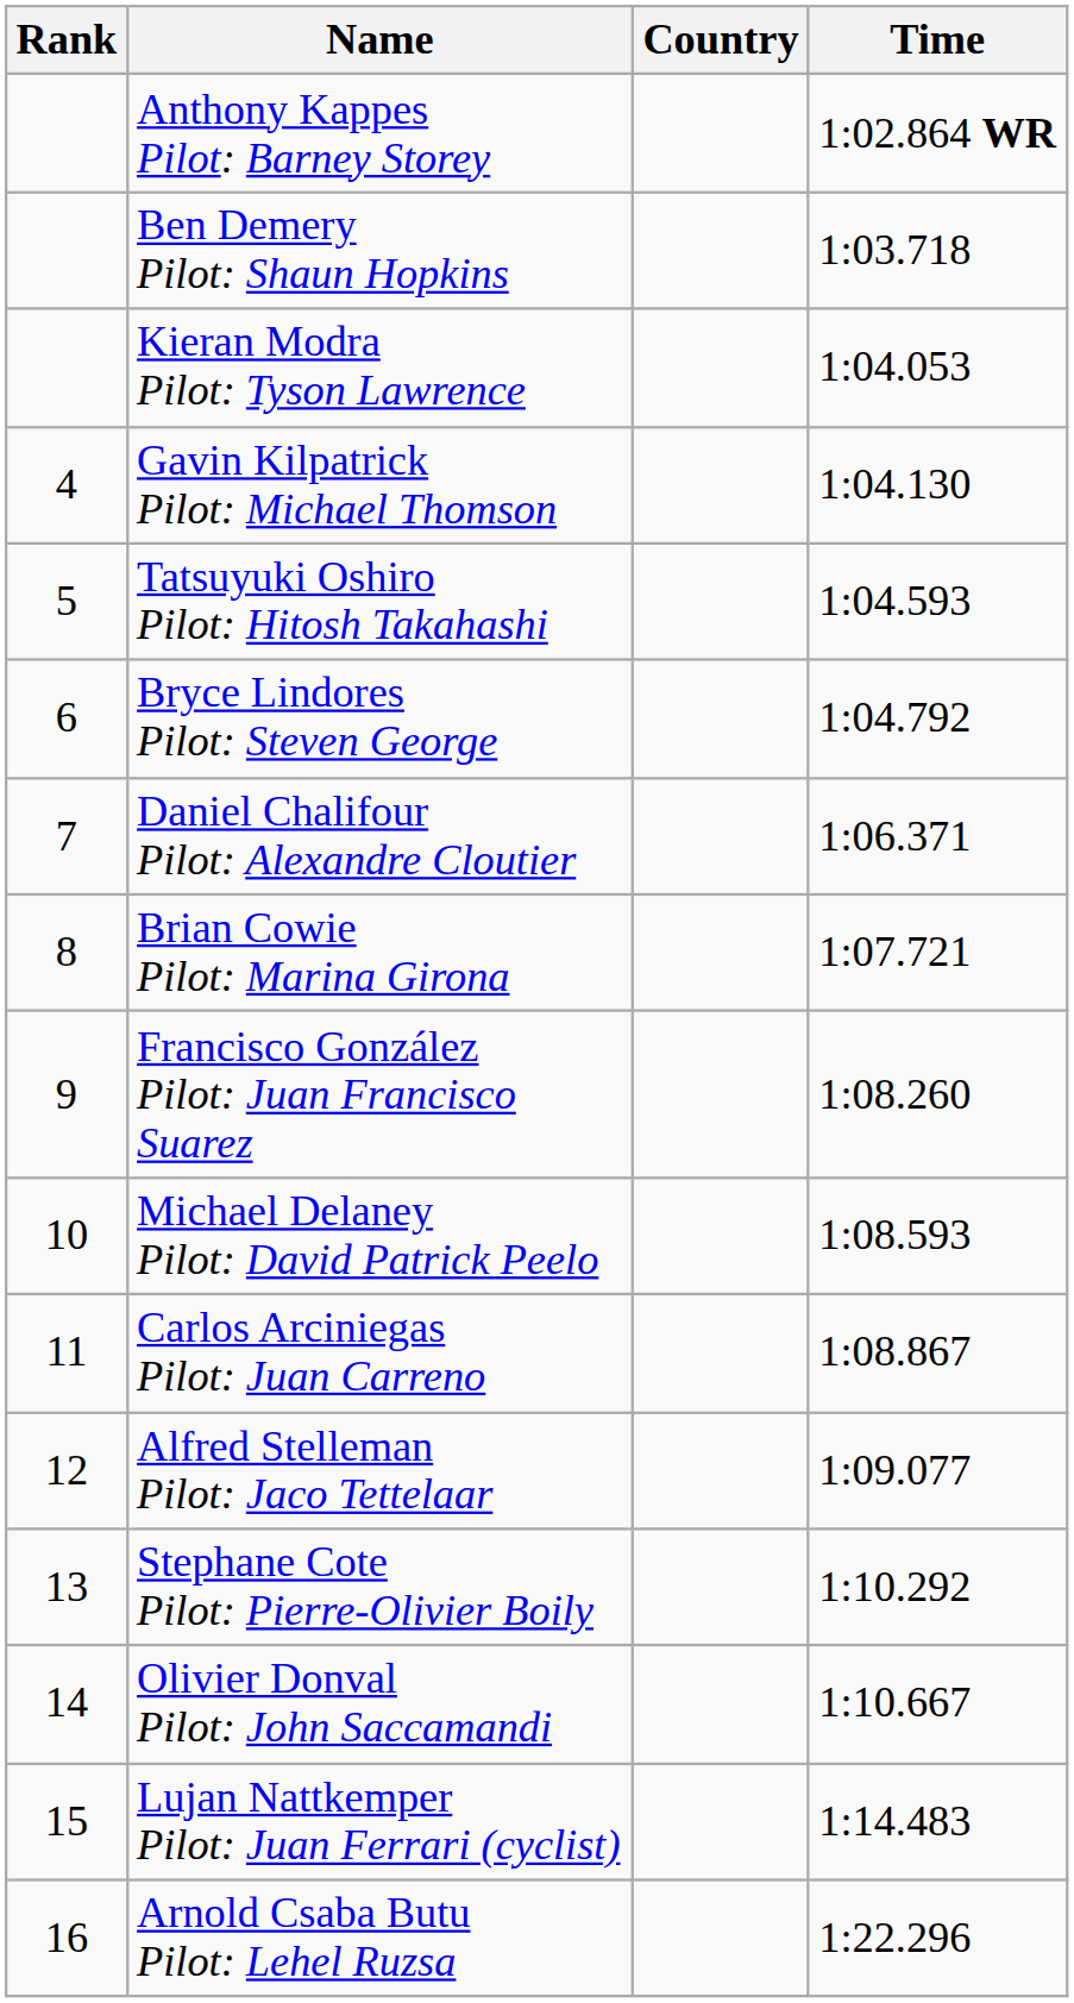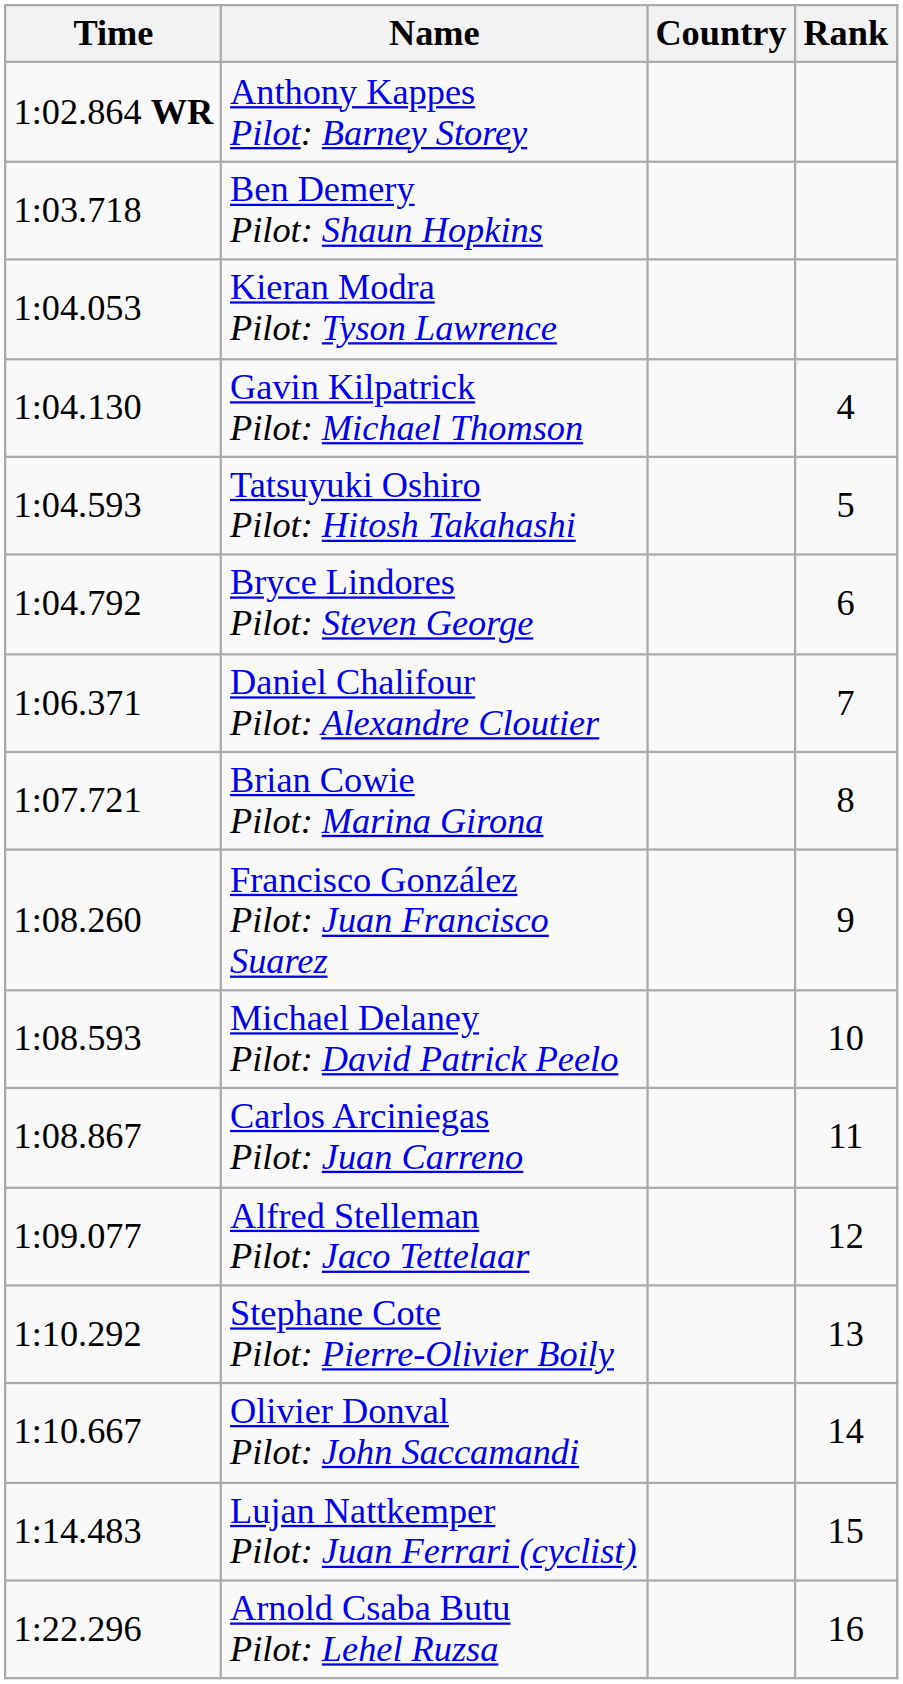columns swapped: Rank <-> Time
